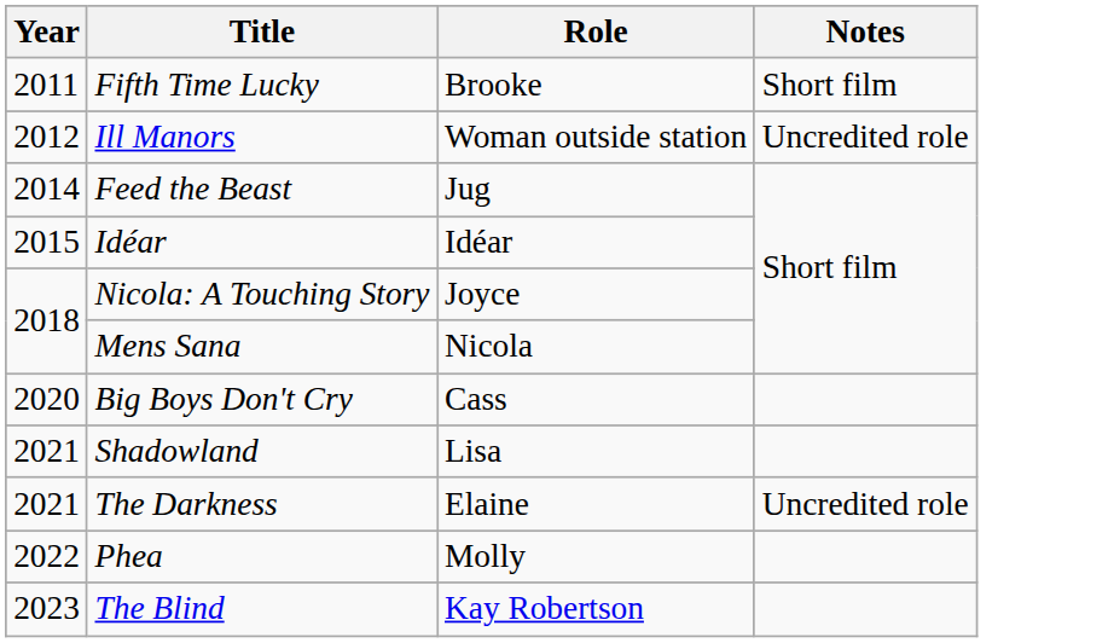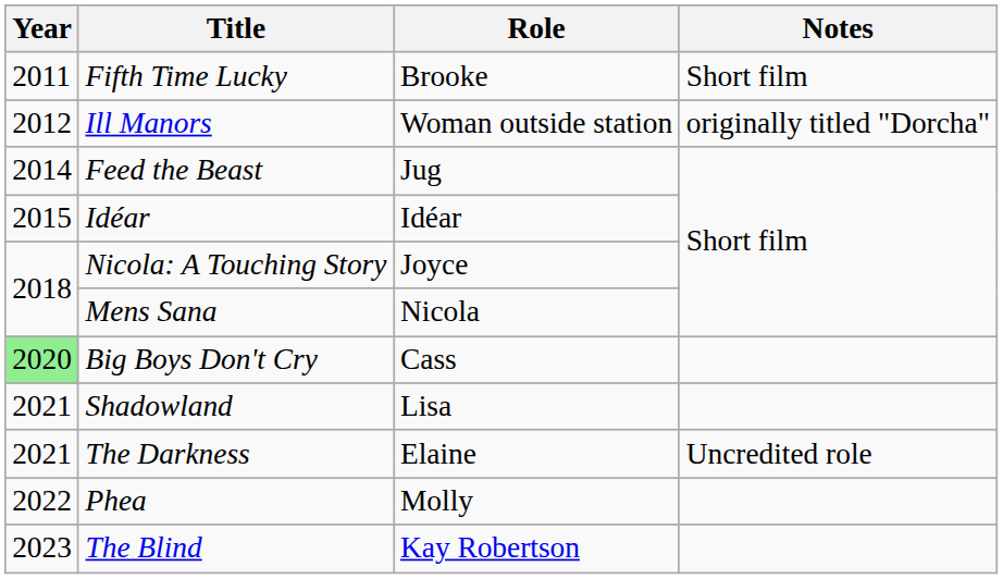Ill Manors | Notes: Uncredited role -> originally titled "Dorcha"
Big Boys Don't Cry | Year: no background -> lightgreen background
